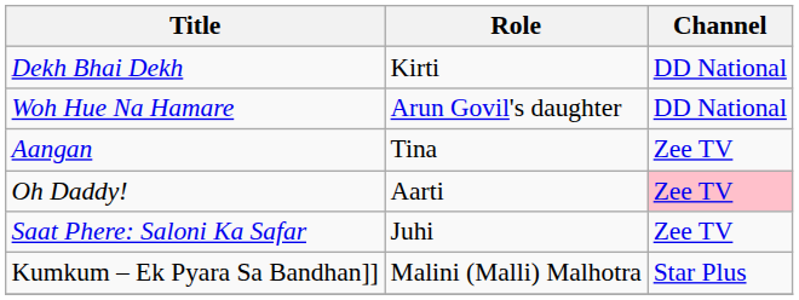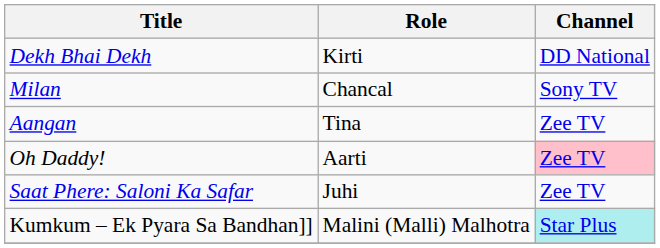- row: Woh Hue Na Hamare | Arun Govil's daughter | DD National
+ row: Milan | Chancal | Sony TV
Kumkum – Ek Pyara Sa Bandhan]] | Channel: no background -> paleturquoise background
